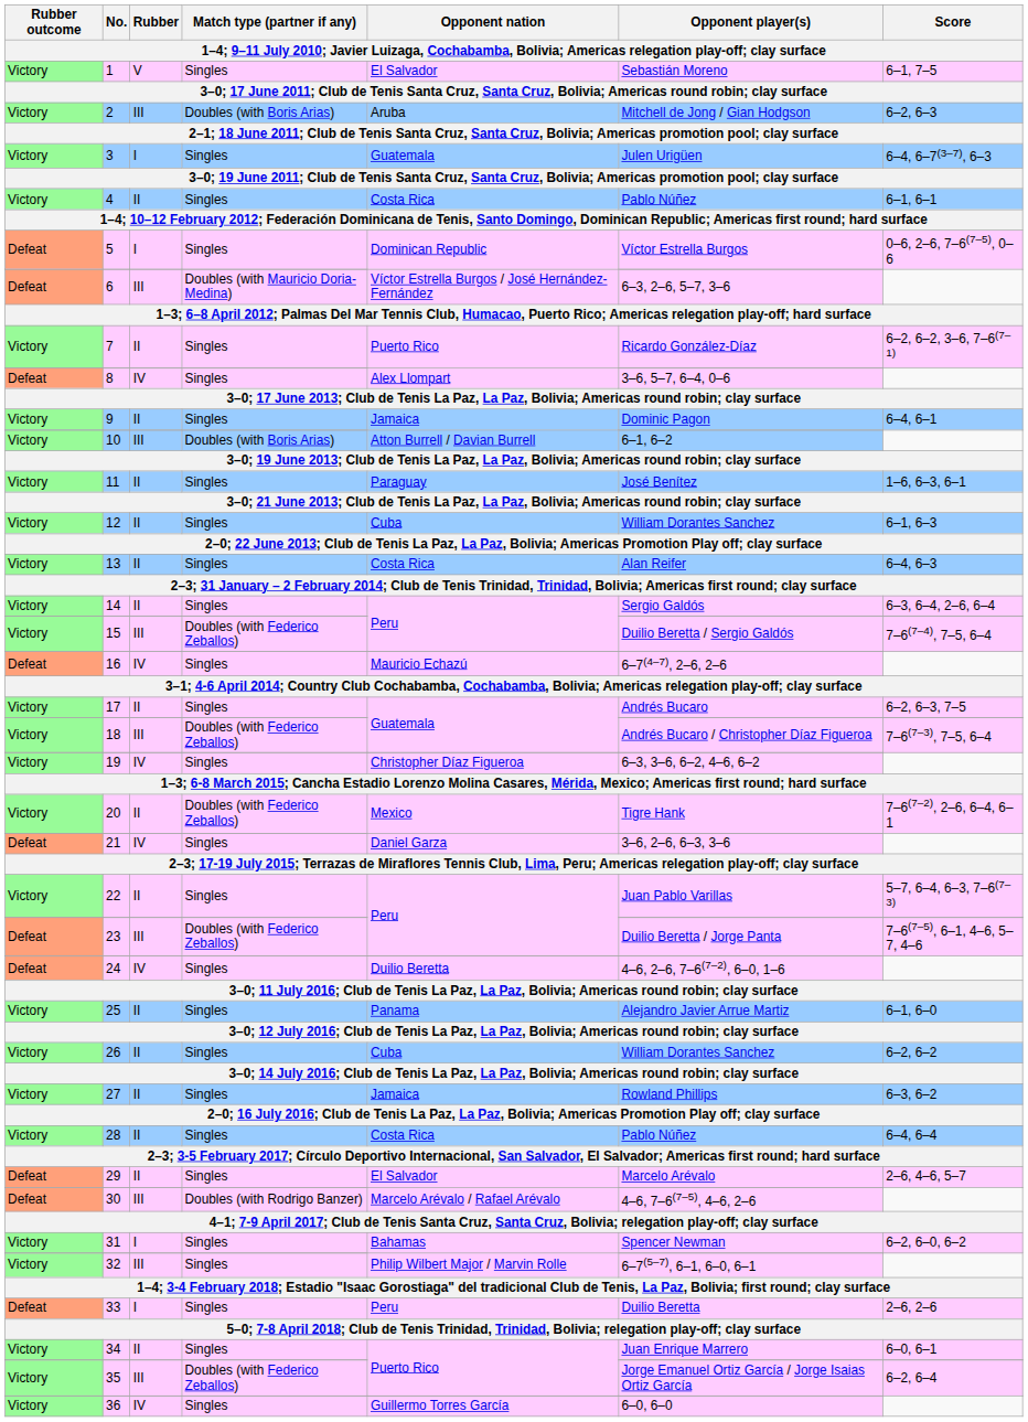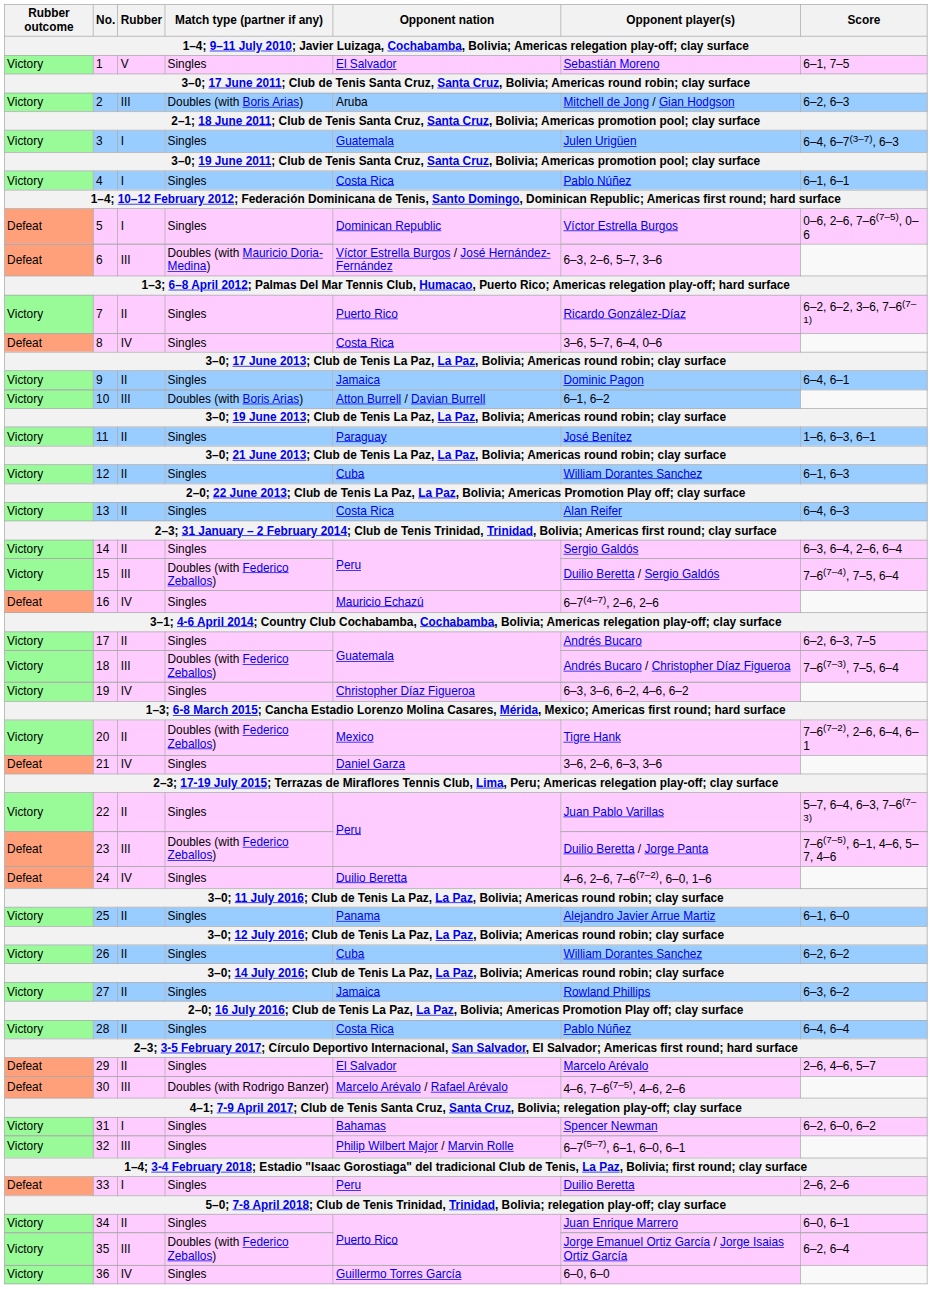4 | Rubber: II -> I
8 | Opponent nation: Alex Llompart -> Costa Rica
